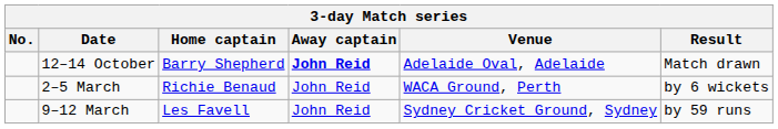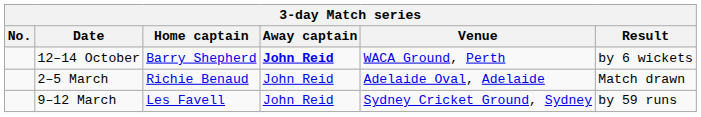12–14 October | Venue: Adelaide Oval, Adelaide -> WACA Ground, Perth
12–14 October | Result: Match drawn -> by 6 wickets
2–5 March | Venue: WACA Ground, Perth -> Adelaide Oval, Adelaide
2–5 March | Result: by 6 wickets -> Match drawn
